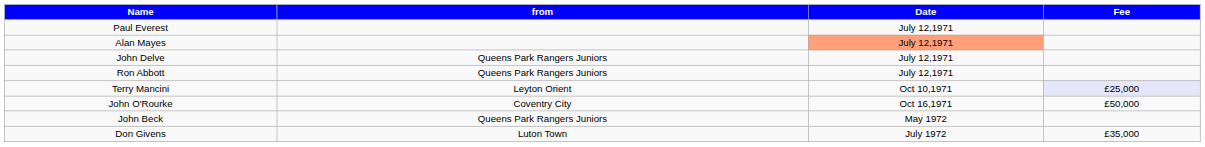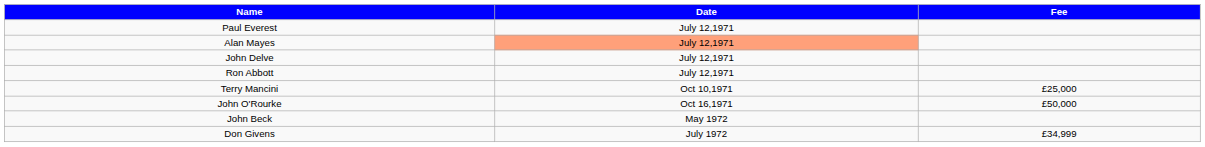- column: from | Queens Park Rangers Juniors | Queens Park Rangers Juniors | Leyton Orient | Coventry City | Queens Park Rangers Juniors | Luton Town
Terry Mancini | Fee: lavender background -> no background
Don Givens | Fee: £35,000 -> £34,999
